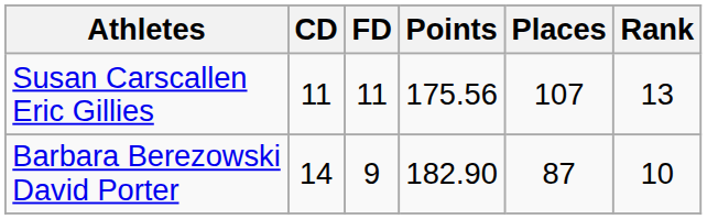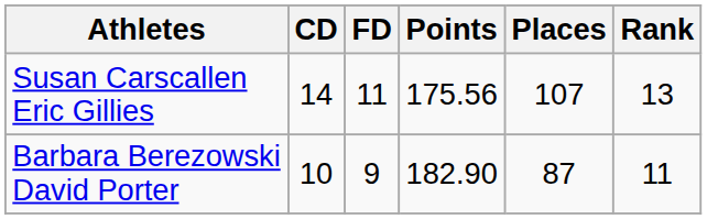Susan Carscallen Eric Gillies | CD: 11 -> 14
Barbara Berezowski David Porter | CD: 14 -> 10
Barbara Berezowski David Porter | Rank: 10 -> 11
